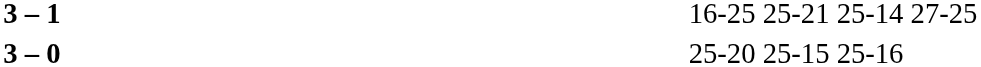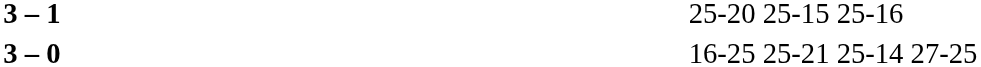3 – 1 | column 4: 16-25 25-21 25-14 27-25 -> 25-20 25-15 25-16
3 – 0 | column 4: 25-20 25-15 25-16 -> 16-25 25-21 25-14 27-25
